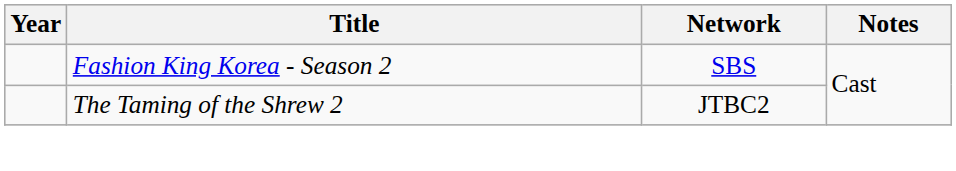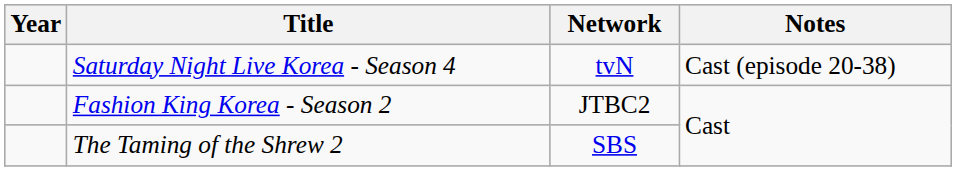+ row: Saturday Night Live Korea - Season 4 | tvN | Cast (episode 20-38)
Fashion King Korea - Season 2 | Network: SBS -> JTBC2
The Taming of the Shrew 2 | Network: JTBC2 -> SBS
